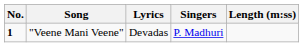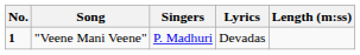columns swapped: Singers <-> Lyrics
